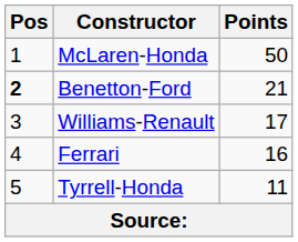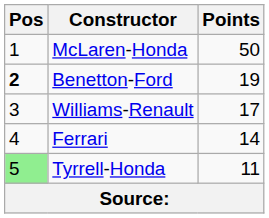Benetton-Ford | Points: 21 -> 19
Ferrari | Points: 16 -> 14
Tyrrell-Honda | Pos: no background -> lightgreen background
